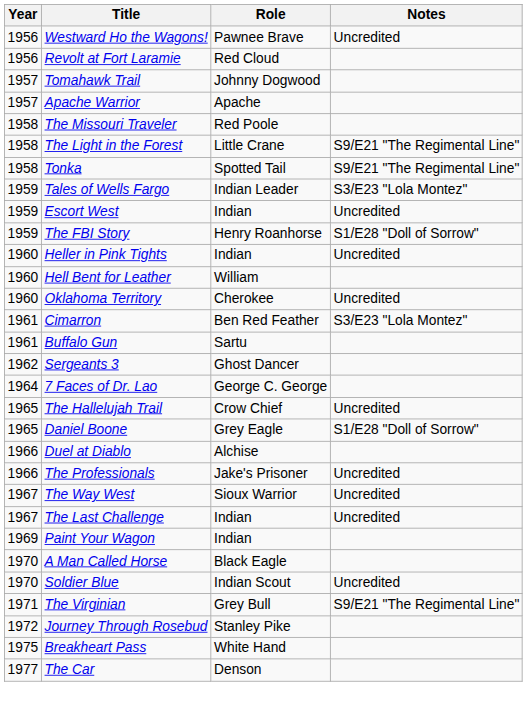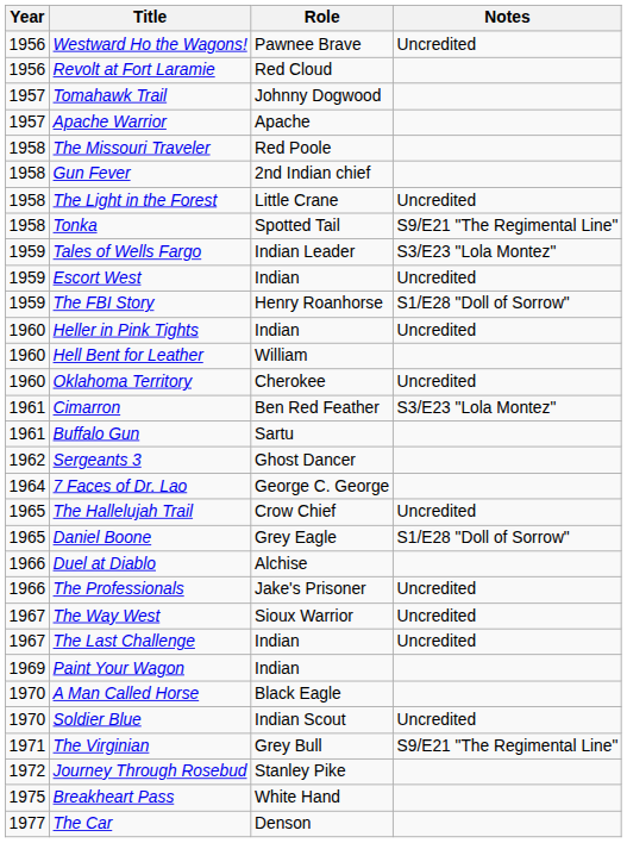+ row: 1958 | Gun Fever | 2nd Indian chief
The Light in the Forest | Notes: S9/E21 "The Regimental Line" -> Uncredited
